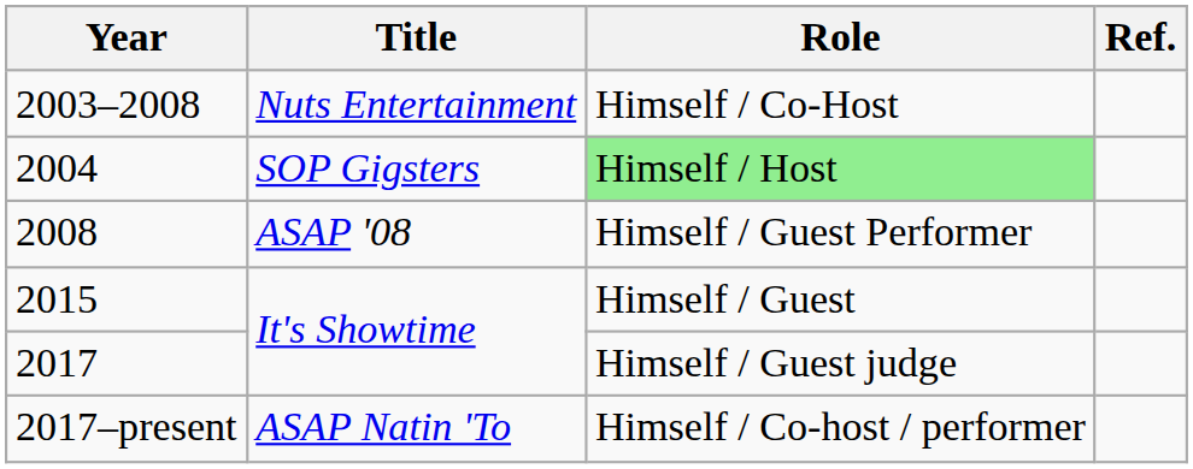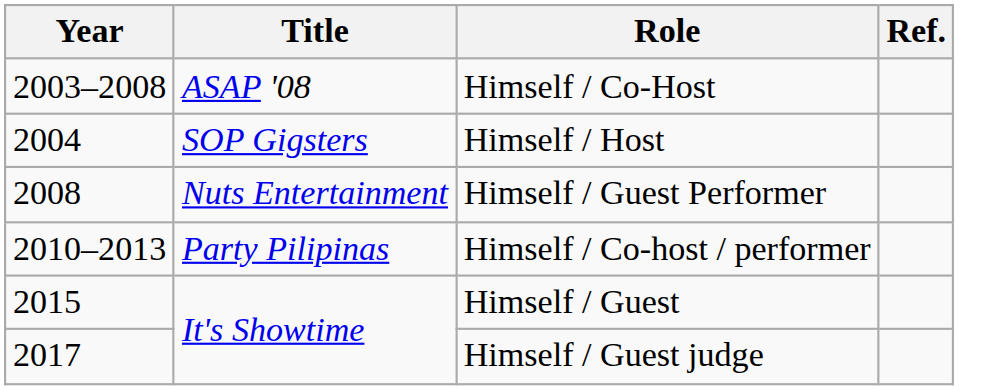2003–2008 | Title: Nuts Entertainment -> ASAP '08
2004 | Role: lightgreen background -> no background
2008 | Title: ASAP '08 -> Nuts Entertainment
+ row: 2010–2013 | Party Pilipinas | Himself / Co-host / performer
- row: 2017–present | ASAP Natin 'To | Himself / Co-host / performer
